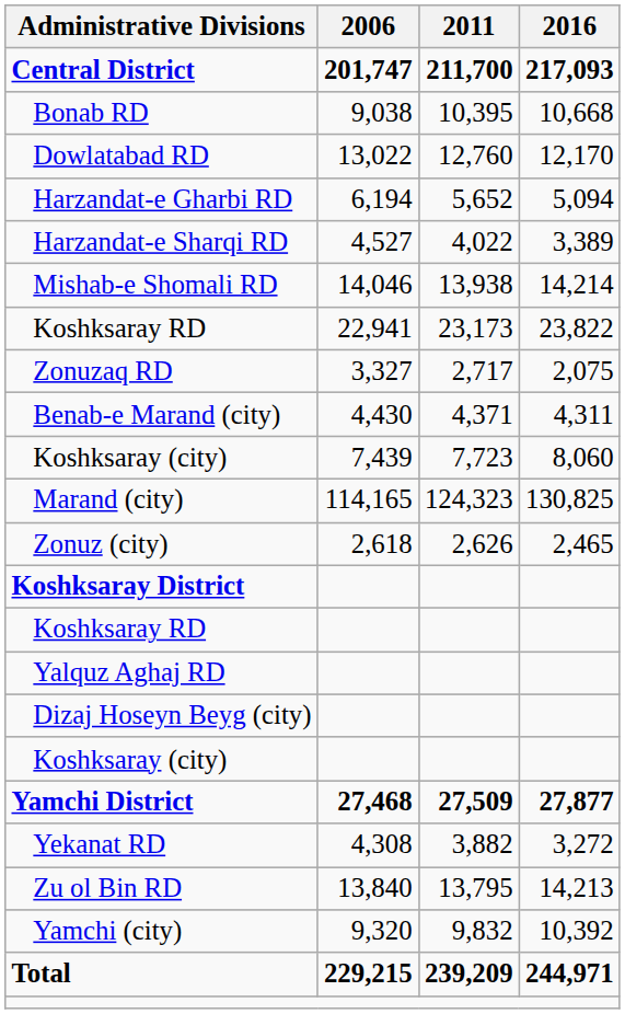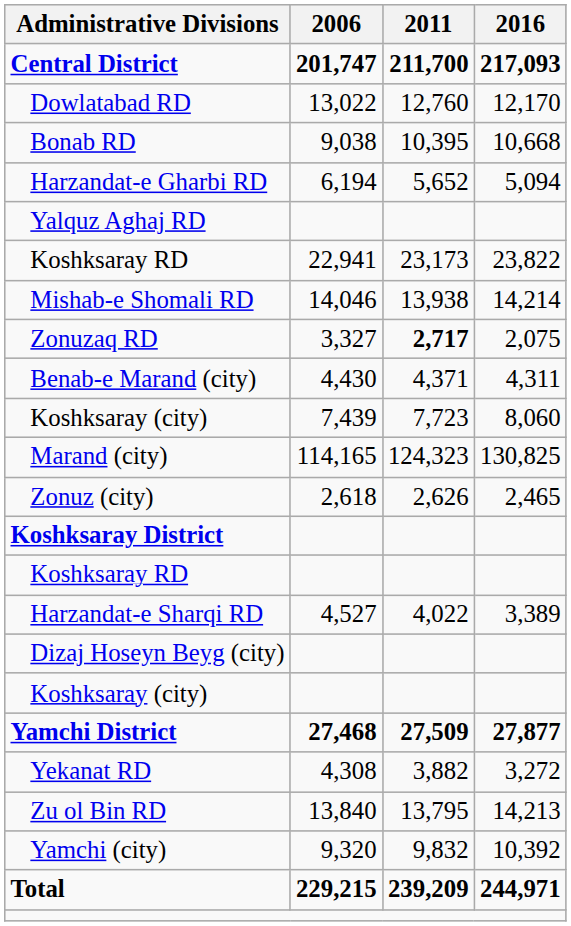rows swapped: Bonab RD <-> Dowlatabad RD
rows swapped: Harzandat-e Sharqi RD <-> Yalquz Aghaj RD
rows swapped: Koshksaray RD / 22,941 <-> Mishab-e Shomali RD
Zonuzaq RD | 2011: normal -> bold
